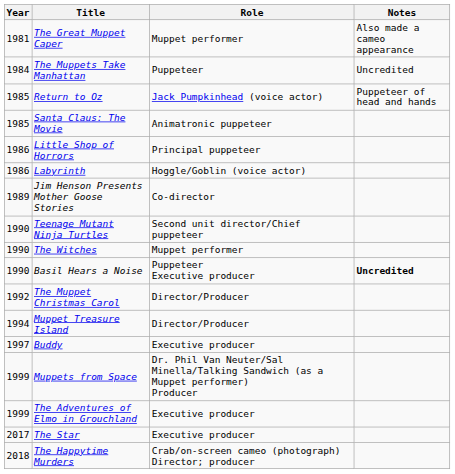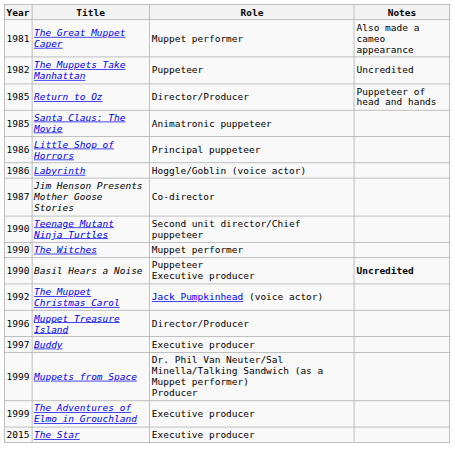The Muppets Take Manhattan | Year: 1984 -> 1982
Return to Oz | Role: Jack Pumpkinhead (voice actor) -> Director/Producer
Jim Henson Presents Mother Goose Stories | Year: 1989 -> 1987
The Muppet Christmas Carol | Role: Director/Producer -> Jack Pumpkinhead (voice actor)
Muppet Treasure Island | Year: 1994 -> 1996
The Star | Year: 2017 -> 2015
- row: 2018 | The Happytime Murders | Crab/on-screen cameo (photograph) Director; producer
